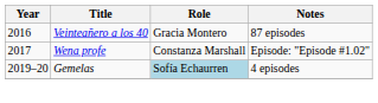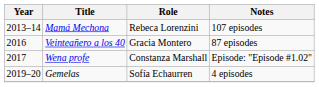+ row: 2013–14 | Mamá Mechona | Rebeca Lorenzini | 107 episodes
Gemelas | Role: lightblue background -> no background
